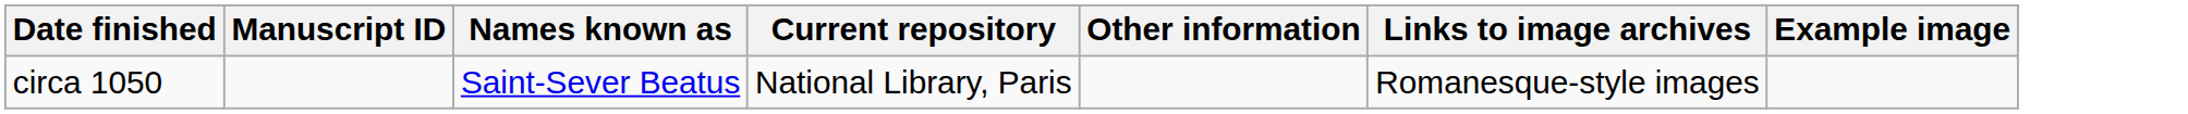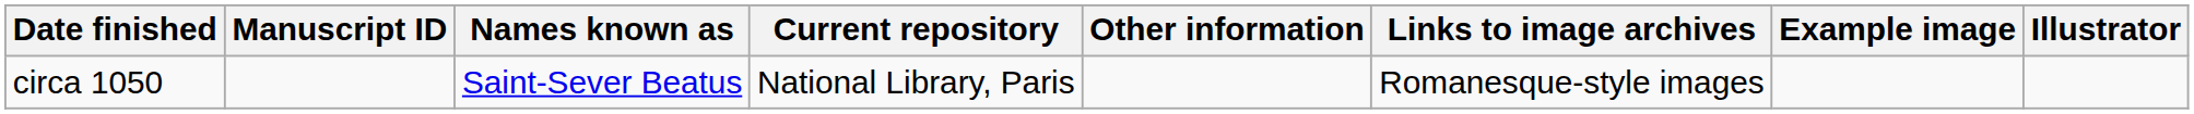+ column: Illustrator
